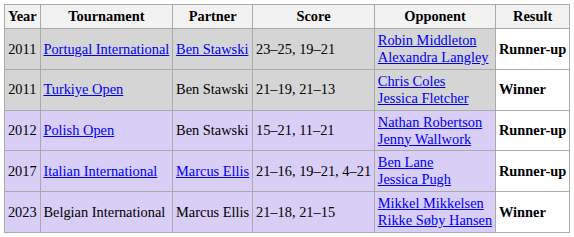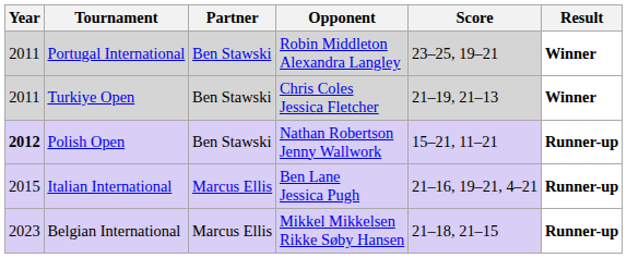columns swapped: Opponent <-> Score
Portugal International | Result: Runner-up -> Winner
Polish Open | Year: normal -> bold
Italian International | Year: 2017 -> 2015
Belgian International | Result: Winner -> Runner-up
